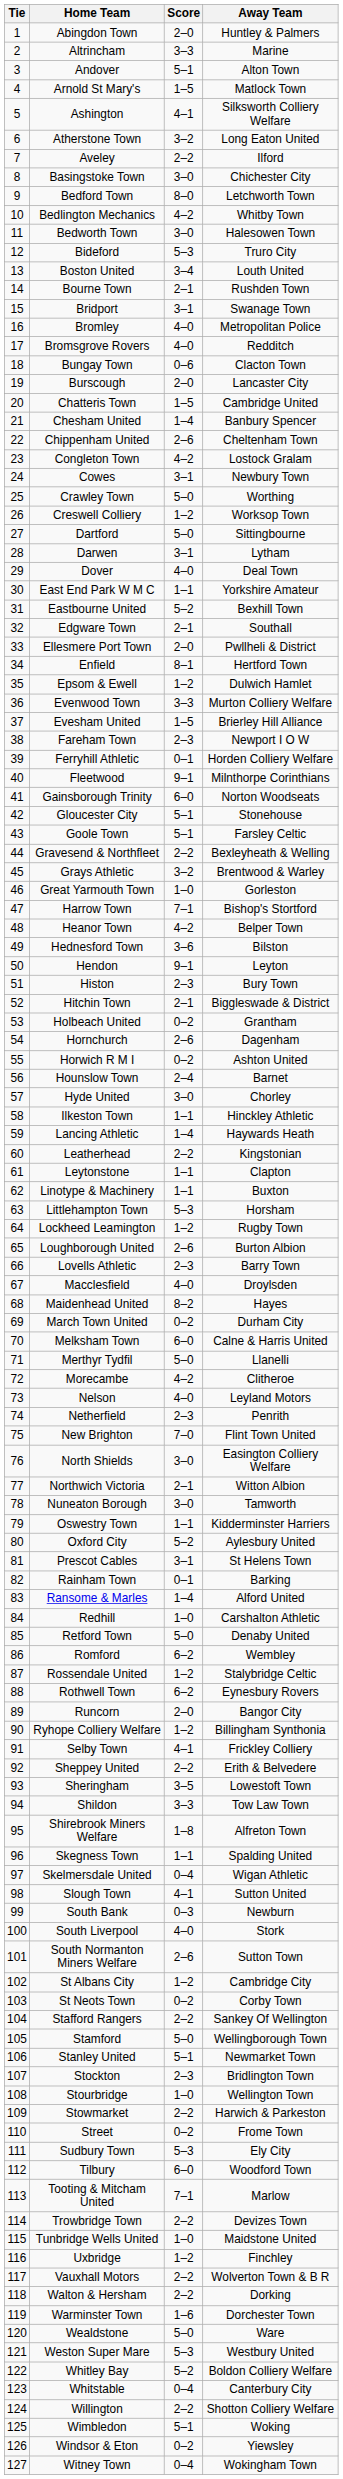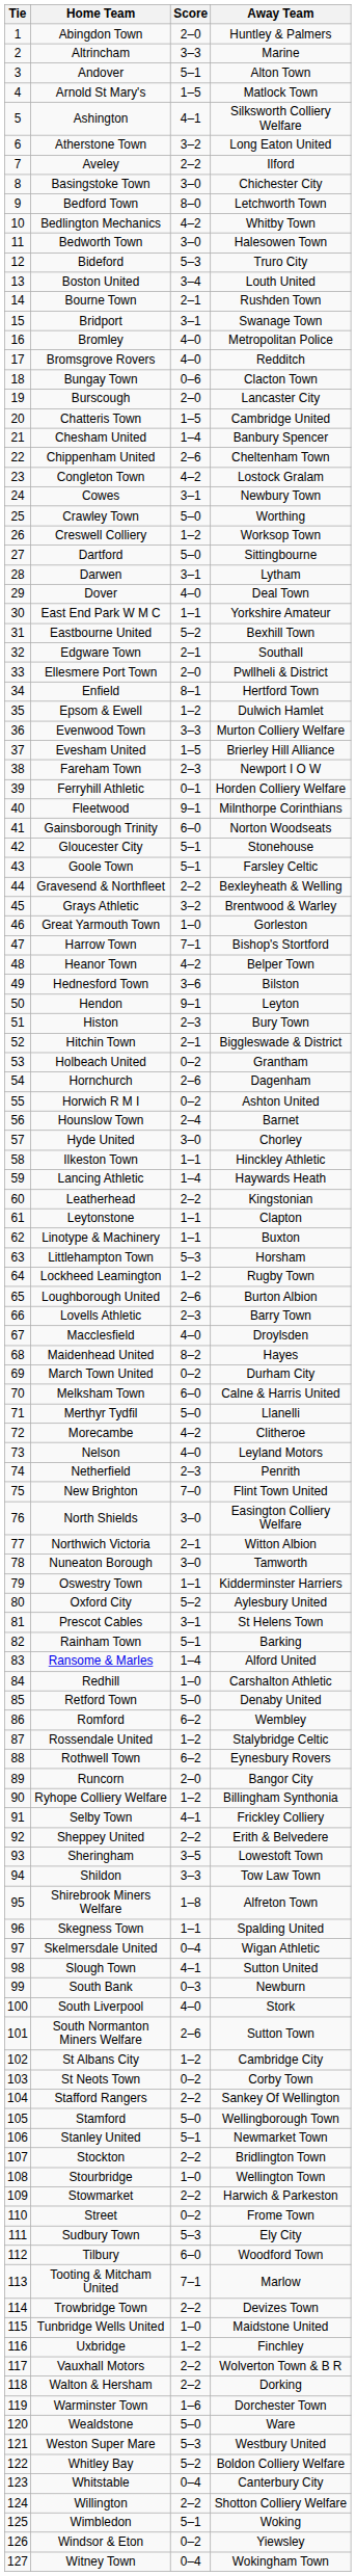Rainham Town | Score: 0–1 -> 5–1
Stockton | Score: 2–3 -> 2–2
